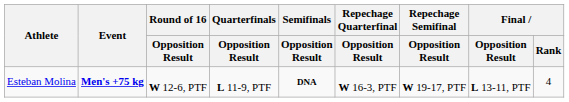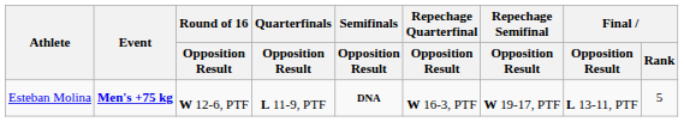Esteban Molina | Final / Rank: 4 -> 5
